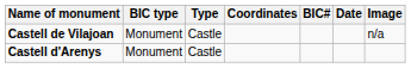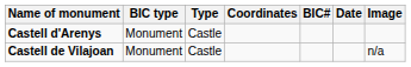rows swapped: Castell d'Arenys <-> Castell de Vilajoan
